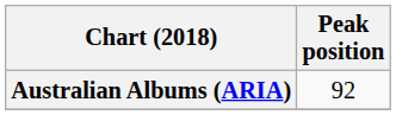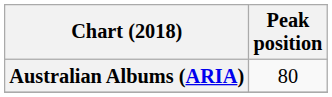Australian Albums (ARIA) | Peak position: 92 -> 80
